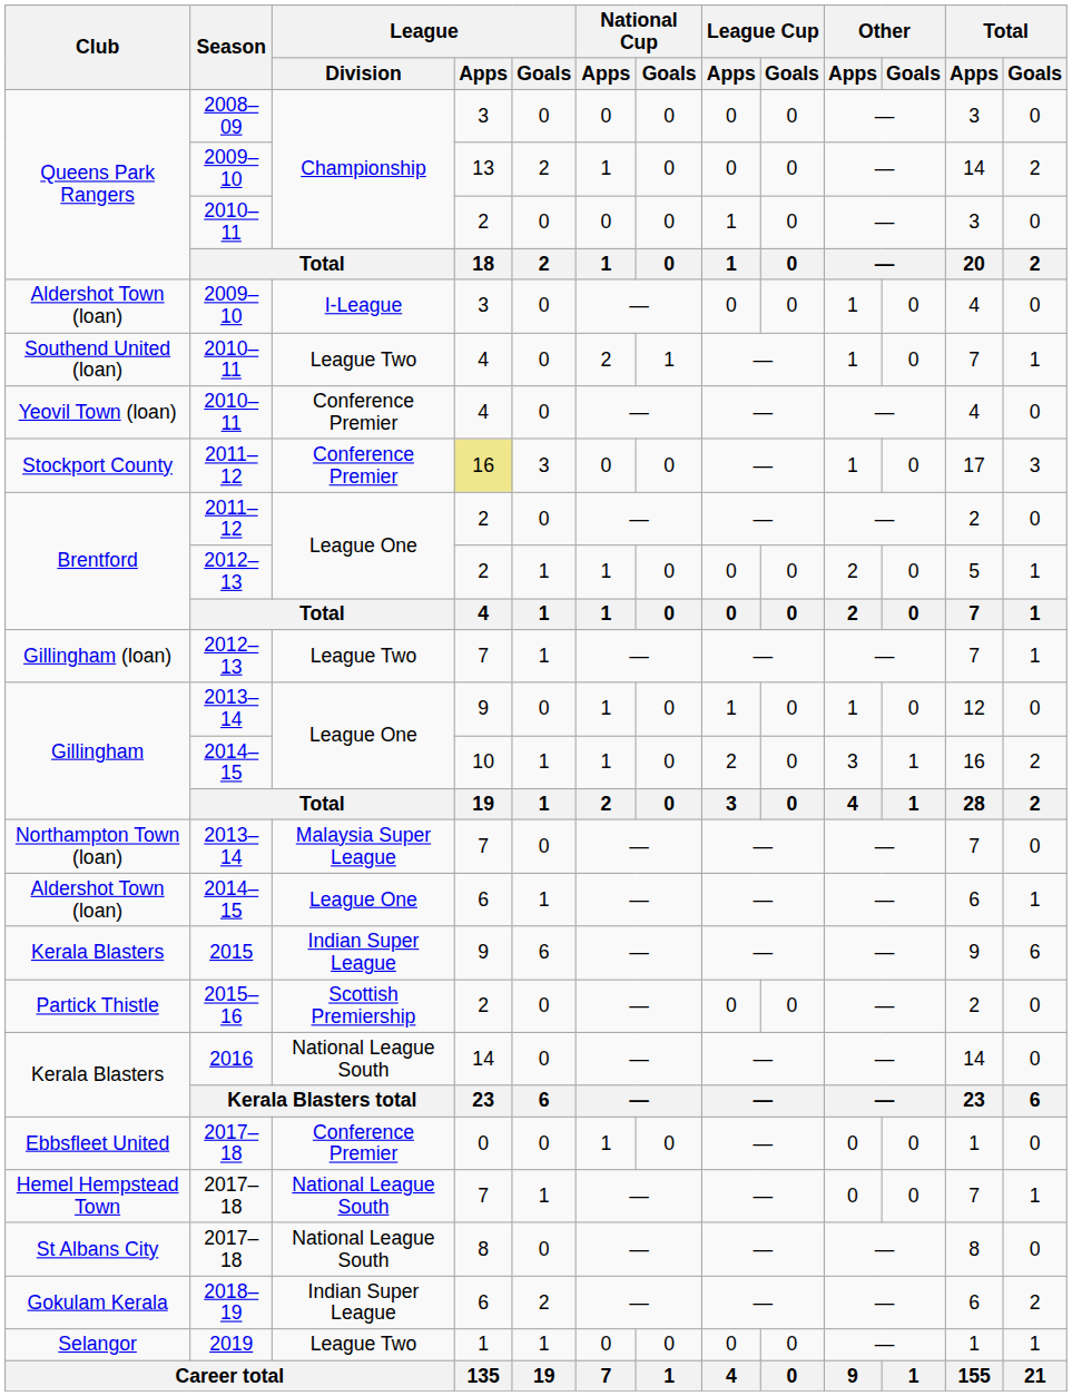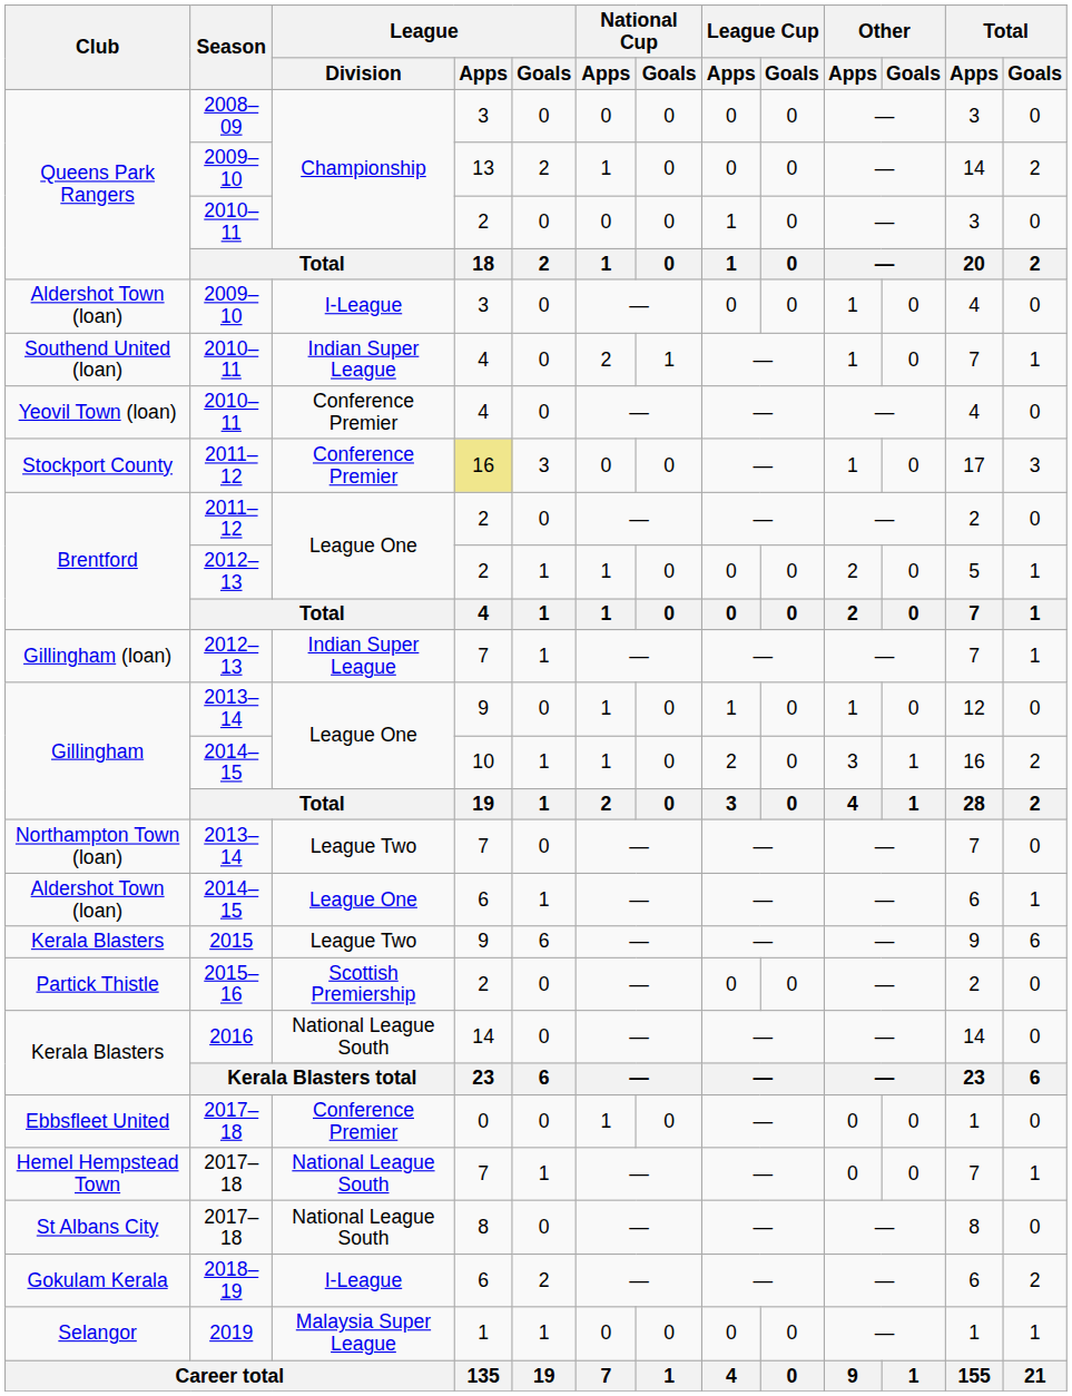Southend United (loan) | League / Division: League Two -> Indian Super League
Gillingham (loan) | League / Division: League Two -> Indian Super League
Northampton Town (loan) | League / Division: Malaysia Super League -> League Two
Kerala Blasters / 2015 | League / Division: Indian Super League -> League Two
Gokulam Kerala | League / Division: Indian Super League -> I-League
Selangor | League / Division: League Two -> Malaysia Super League
